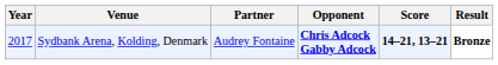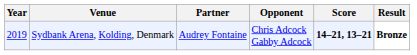Sydbank Arena, Kolding, Denmark | Year: 2017 -> 2019
Sydbank Arena, Kolding, Denmark | Opponent: bold -> normal
